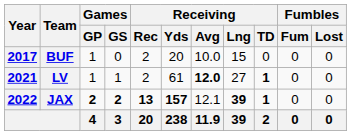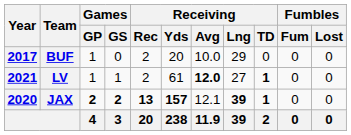BUF | Receiving / Lng: 15 -> 29
JAX | Year: 2022 -> 2020
